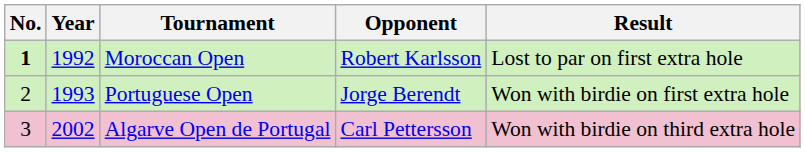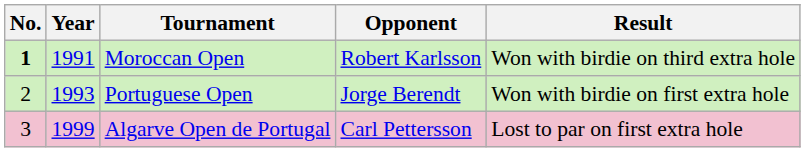Moroccan Open | Year: 1992 -> 1991
Moroccan Open | Result: Lost to par on first extra hole -> Won with birdie on third extra hole
Algarve Open de Portugal | Year: 2002 -> 1999
Algarve Open de Portugal | Result: Won with birdie on third extra hole -> Lost to par on first extra hole
